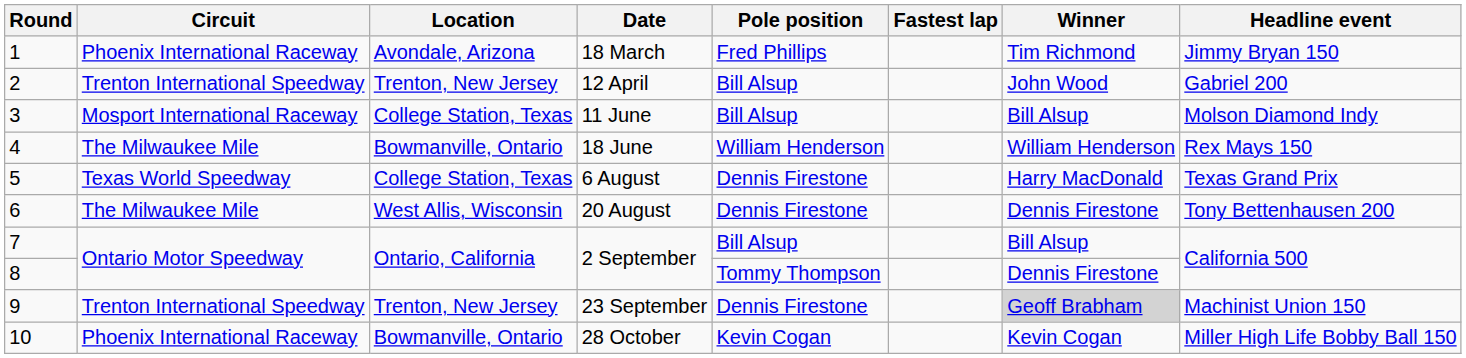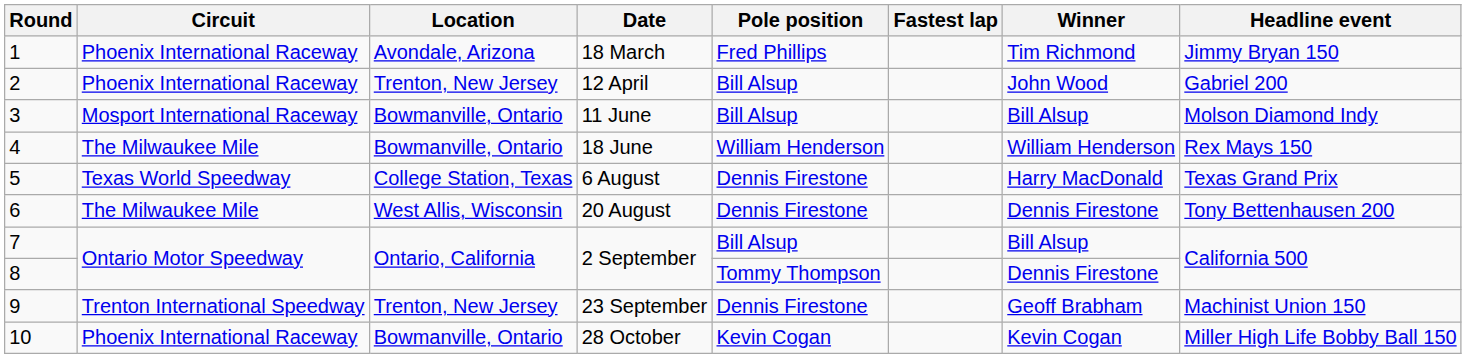12 April | Circuit: Trenton International Speedway -> Phoenix International Raceway
11 June | Location: College Station, Texas -> Bowmanville, Ontario
23 September | Winner: lightgrey background -> no background
